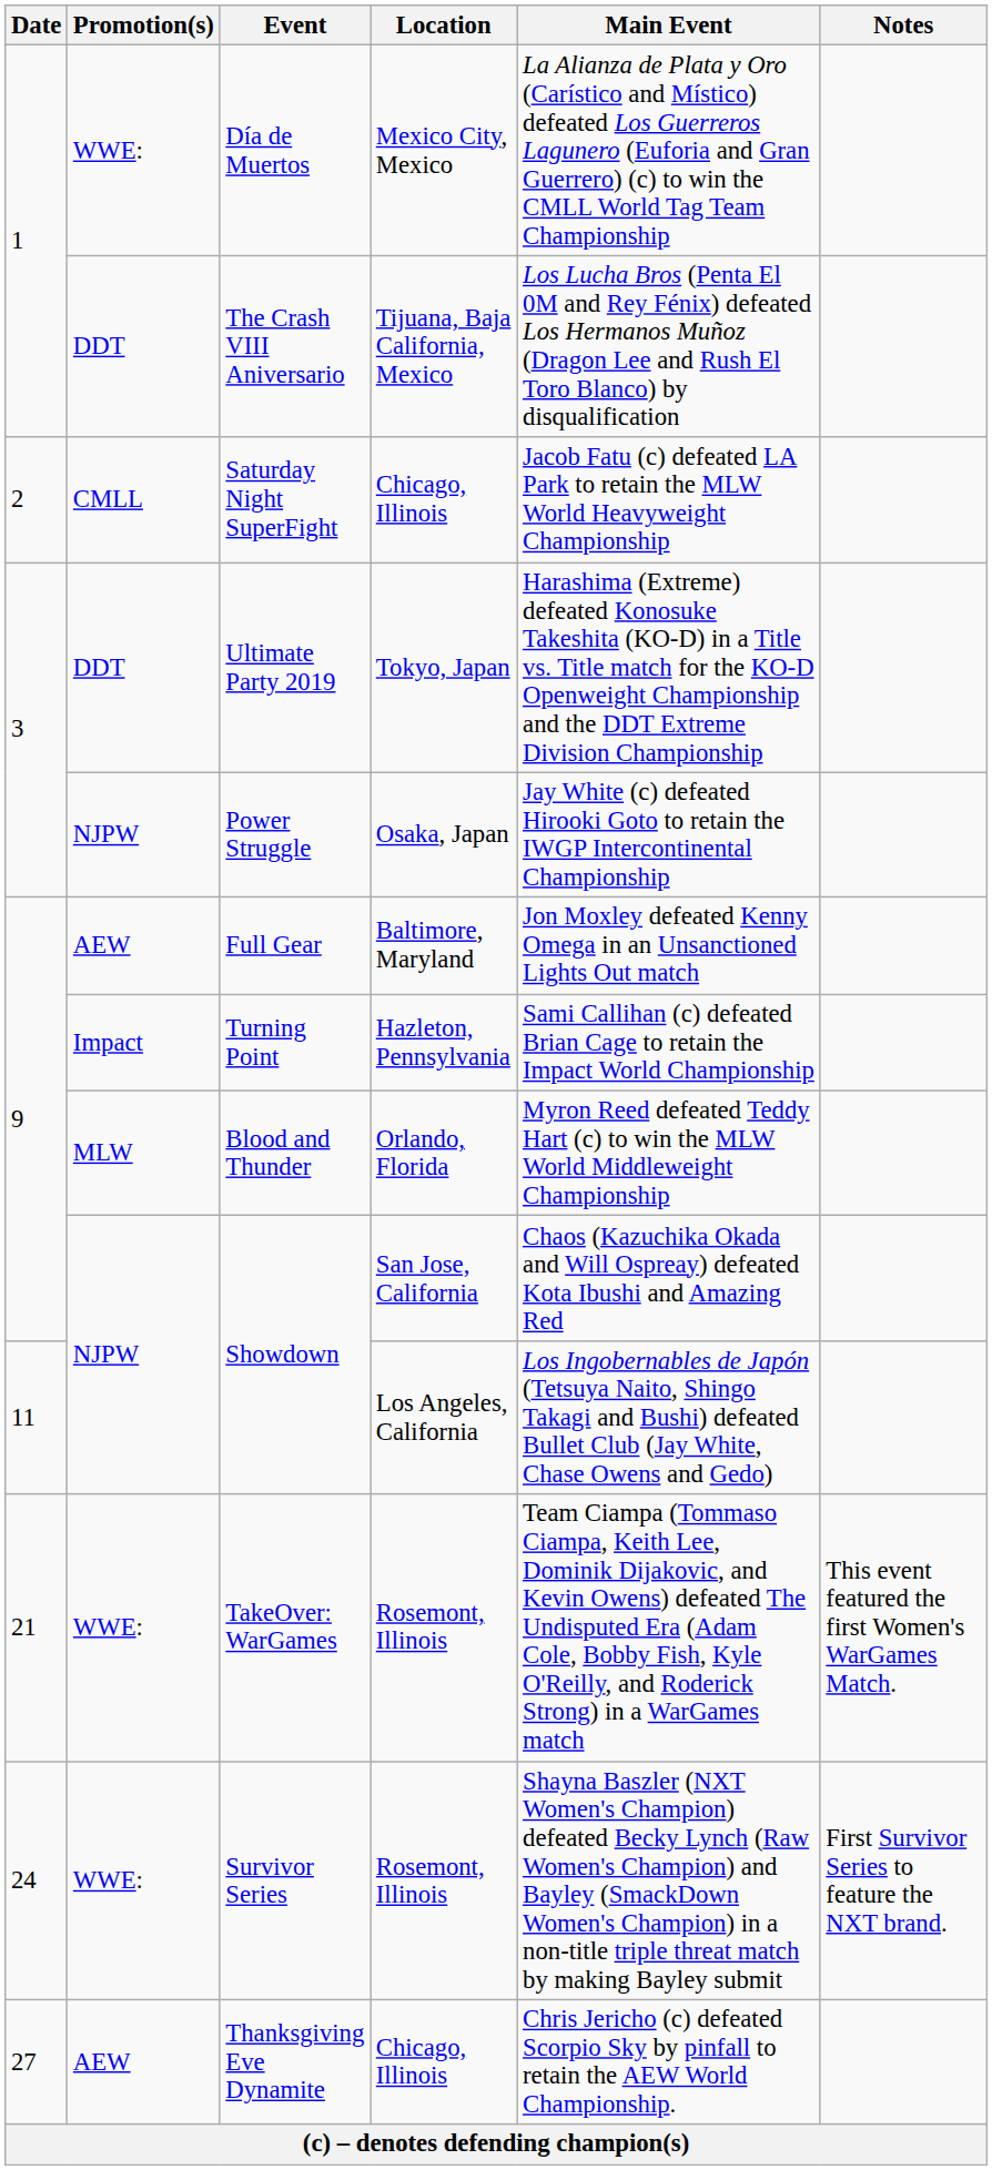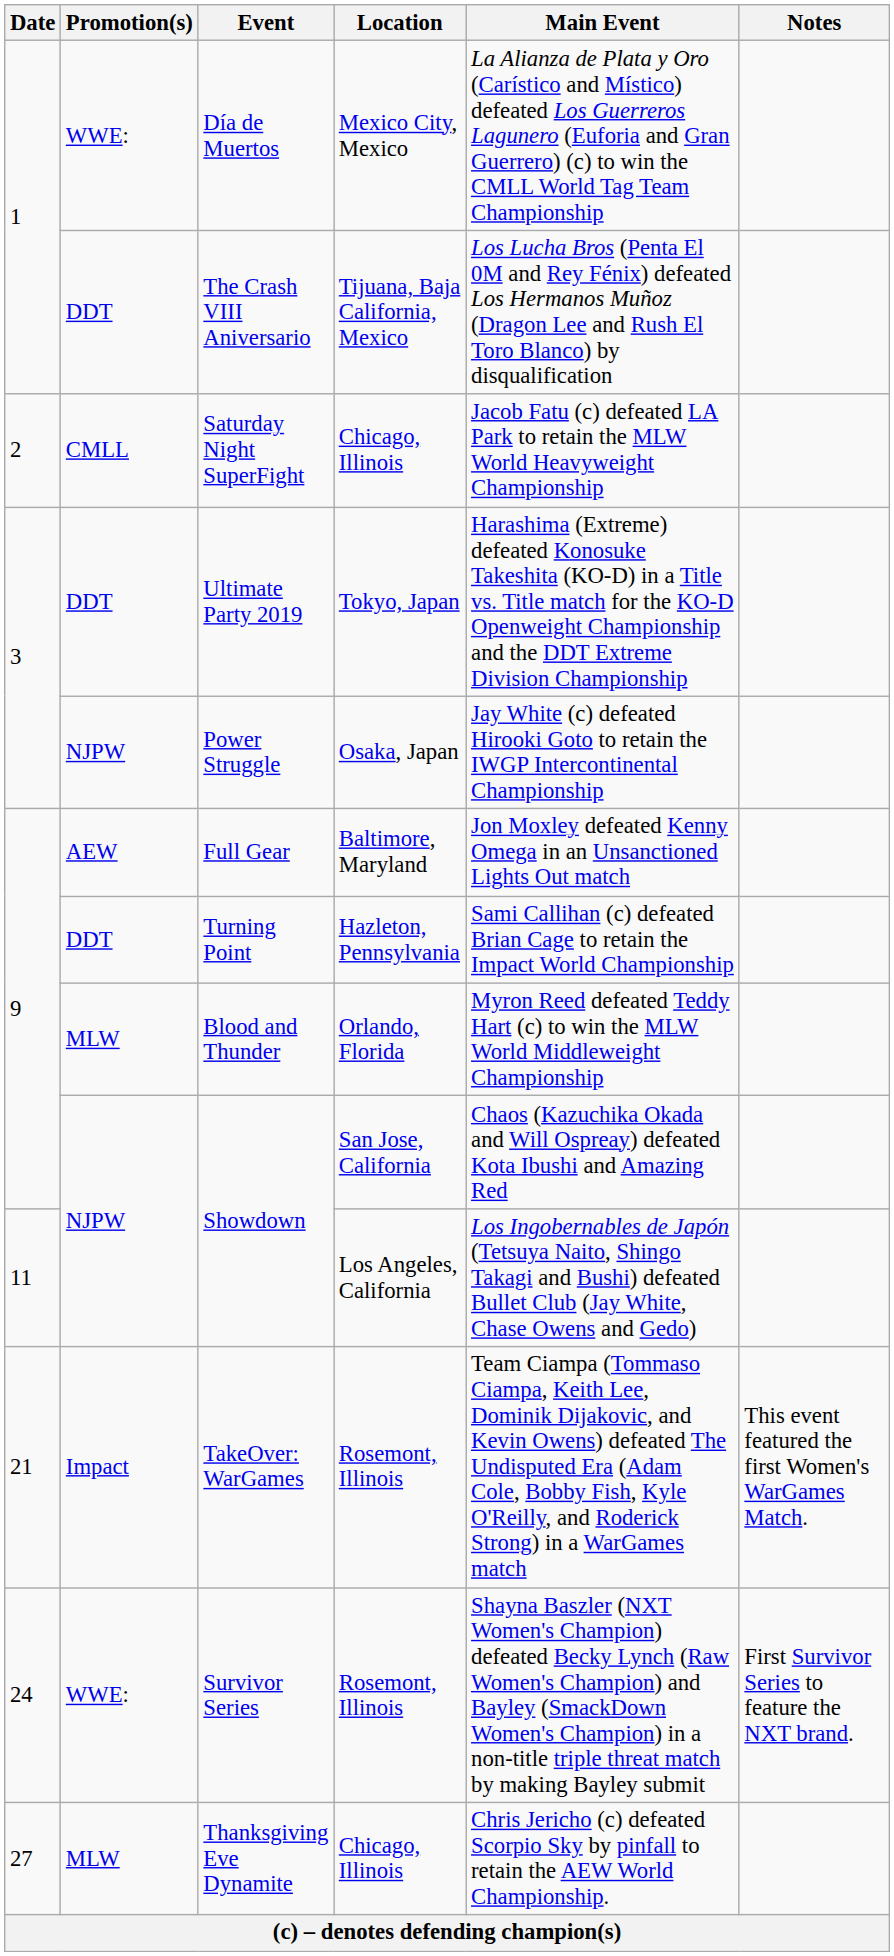Turning Point | Promotion(s): Impact -> DDT
TakeOver: WarGames | Promotion(s): WWE: -> Impact
Thanksgiving Eve Dynamite | Promotion(s): AEW -> MLW
